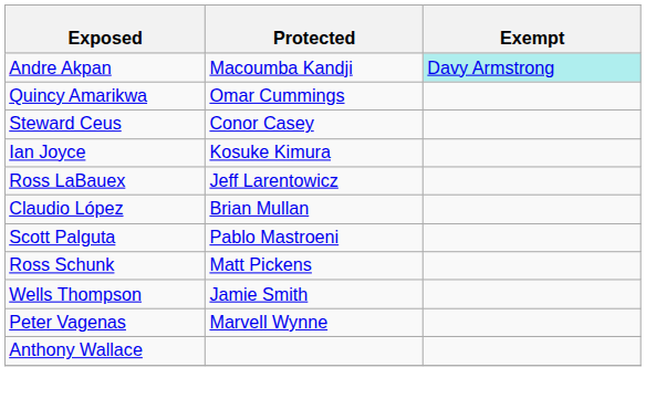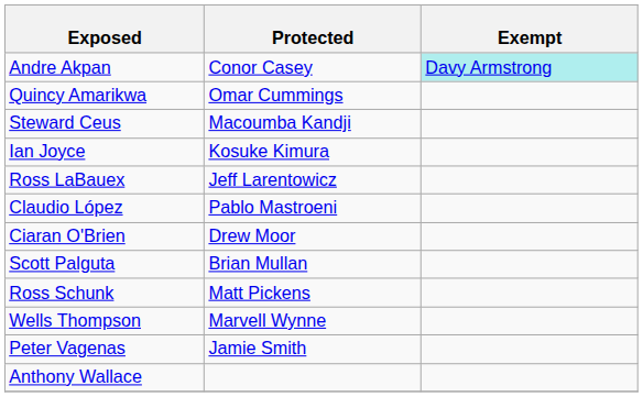Andre Akpan | Protected: Macoumba Kandji -> Conor Casey
Steward Ceus | Protected: Conor Casey -> Macoumba Kandji
Claudio López | Protected: Brian Mullan -> Pablo Mastroeni
+ row: Ciaran O'Brien | Drew Moor
Scott Palguta | Protected: Pablo Mastroeni -> Brian Mullan
Wells Thompson | Protected: Jamie Smith -> Marvell Wynne
Peter Vagenas | Protected: Marvell Wynne -> Jamie Smith
